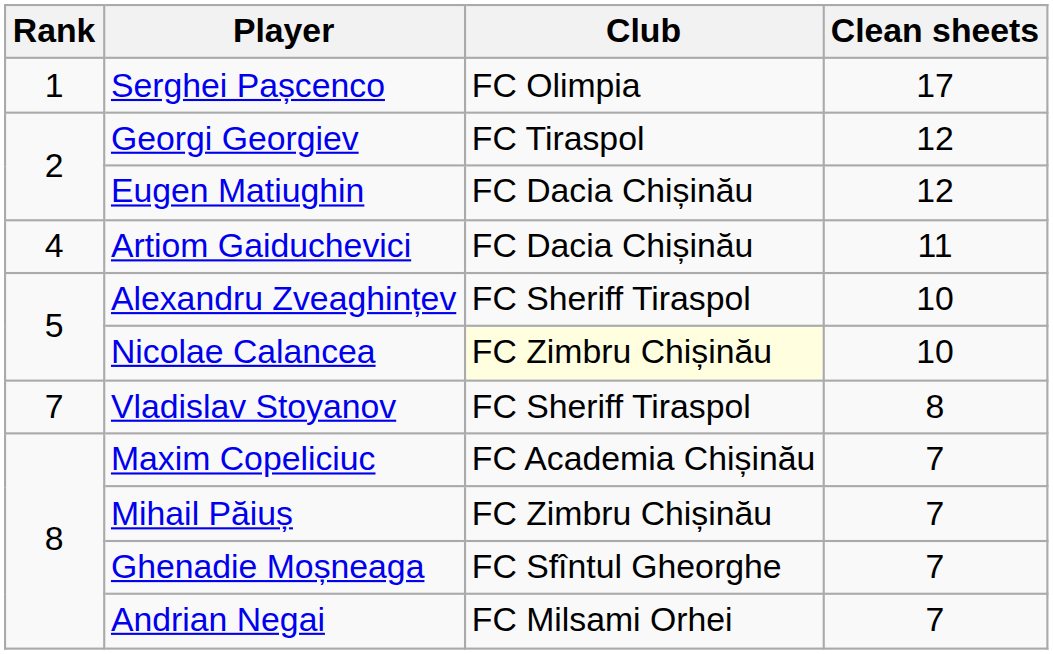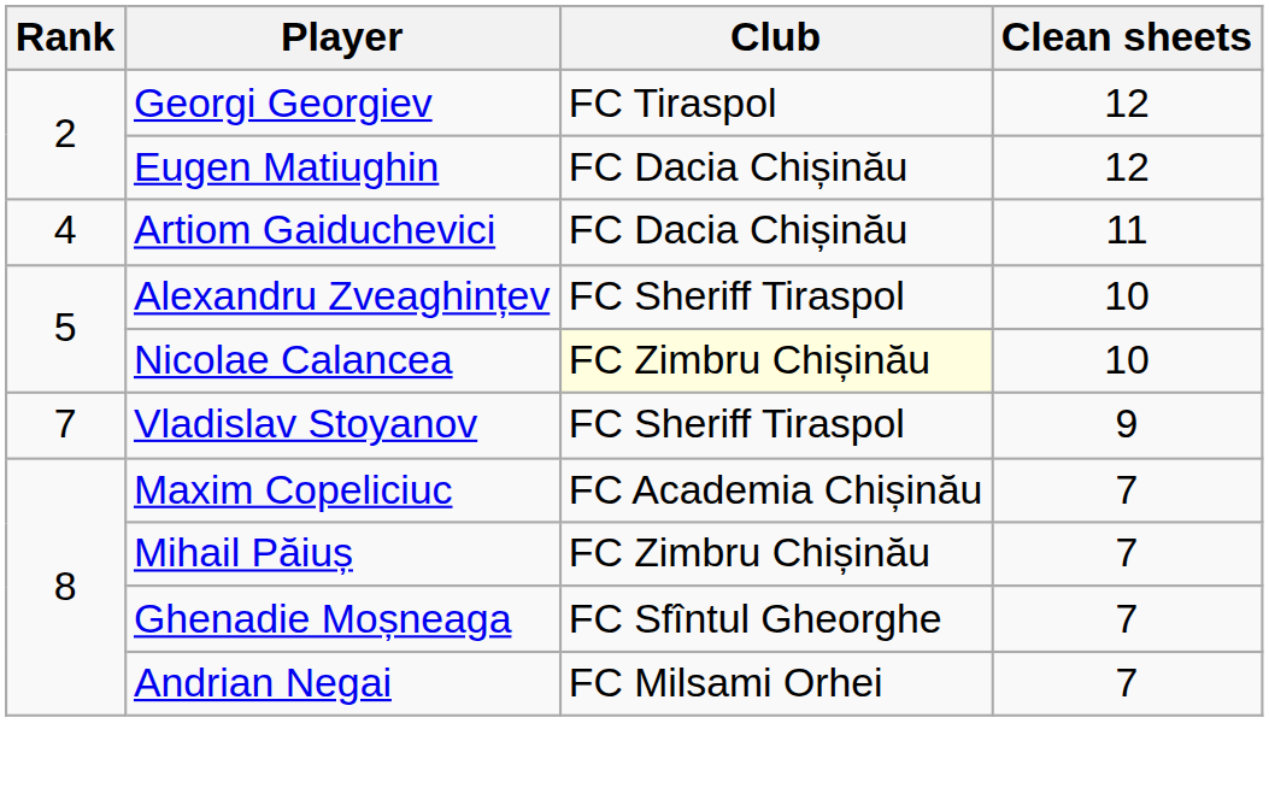- row: 1 | Serghei Pașcenco | FC Olimpia | 17
Vladislav Stoyanov | Clean sheets: 8 -> 9
